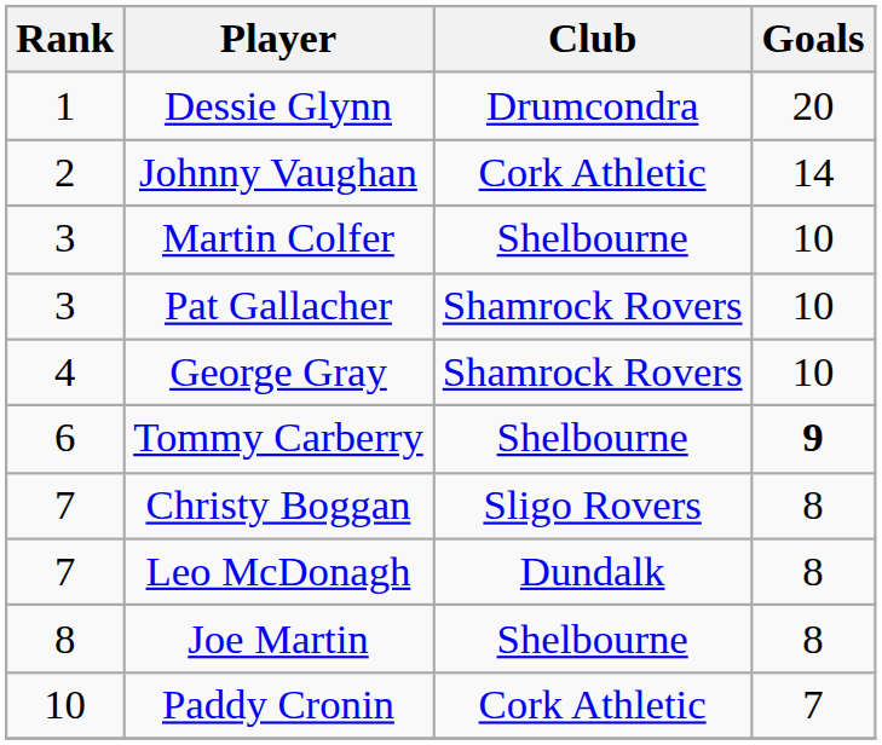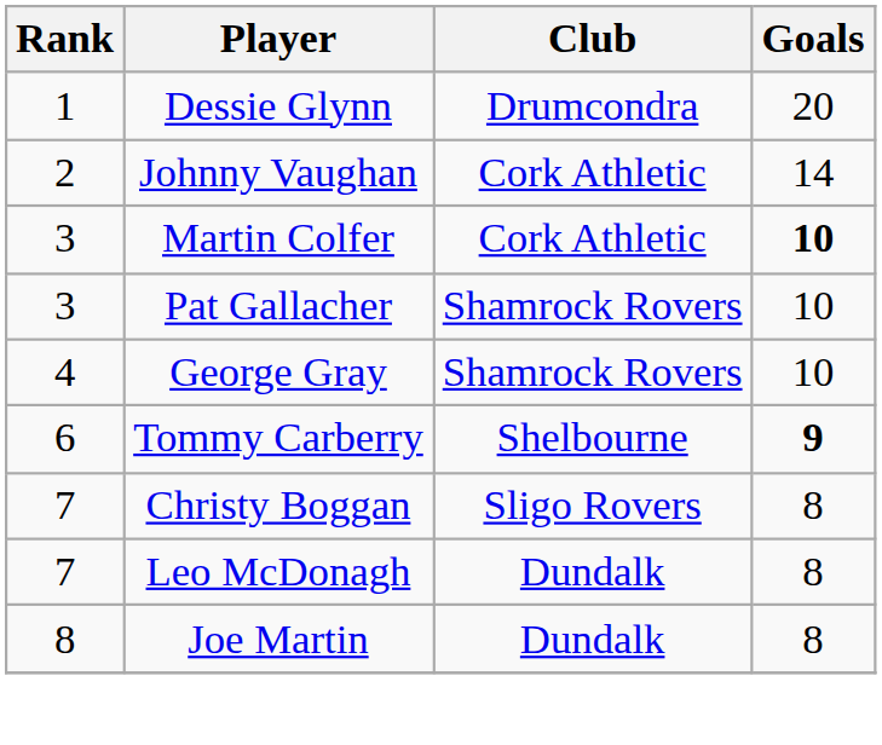Martin Colfer | Club: Shelbourne -> Cork Athletic
Martin Colfer | Goals: normal -> bold
Joe Martin | Club: Shelbourne -> Dundalk
- row: 10 | Paddy Cronin | Cork Athletic | 7
